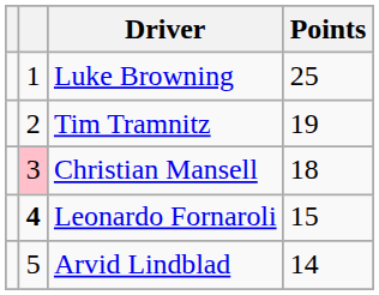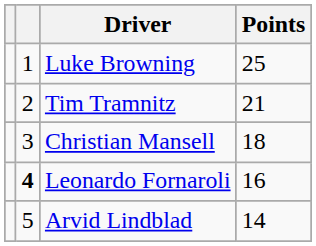Tim Tramnitz | Points: 19 -> 21
Christian Mansell | column 2: pink background -> no background
Leonardo Fornaroli | Points: 15 -> 16
